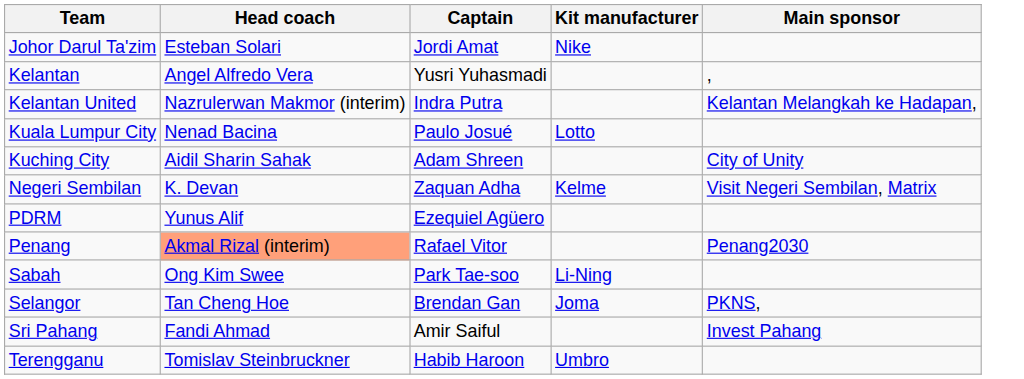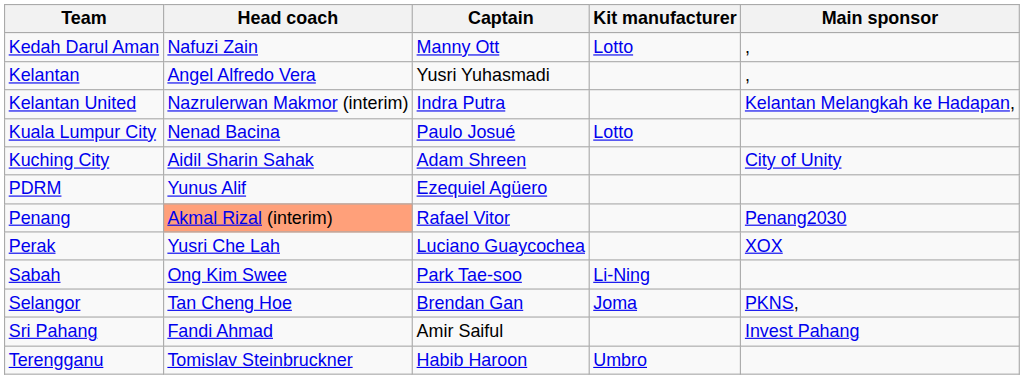- row: Johor Darul Ta'zim | Esteban Solari | Jordi Amat | Nike
+ row: Kedah Darul Aman | Nafuzi Zain | Manny Ott | Lotto | ,
- row: Negeri Sembilan | K. Devan | Zaquan Adha | Kelme | Visit Negeri Sembilan, Matrix
+ row: Perak | Yusri Che Lah | Luciano Guaycochea | XOX
